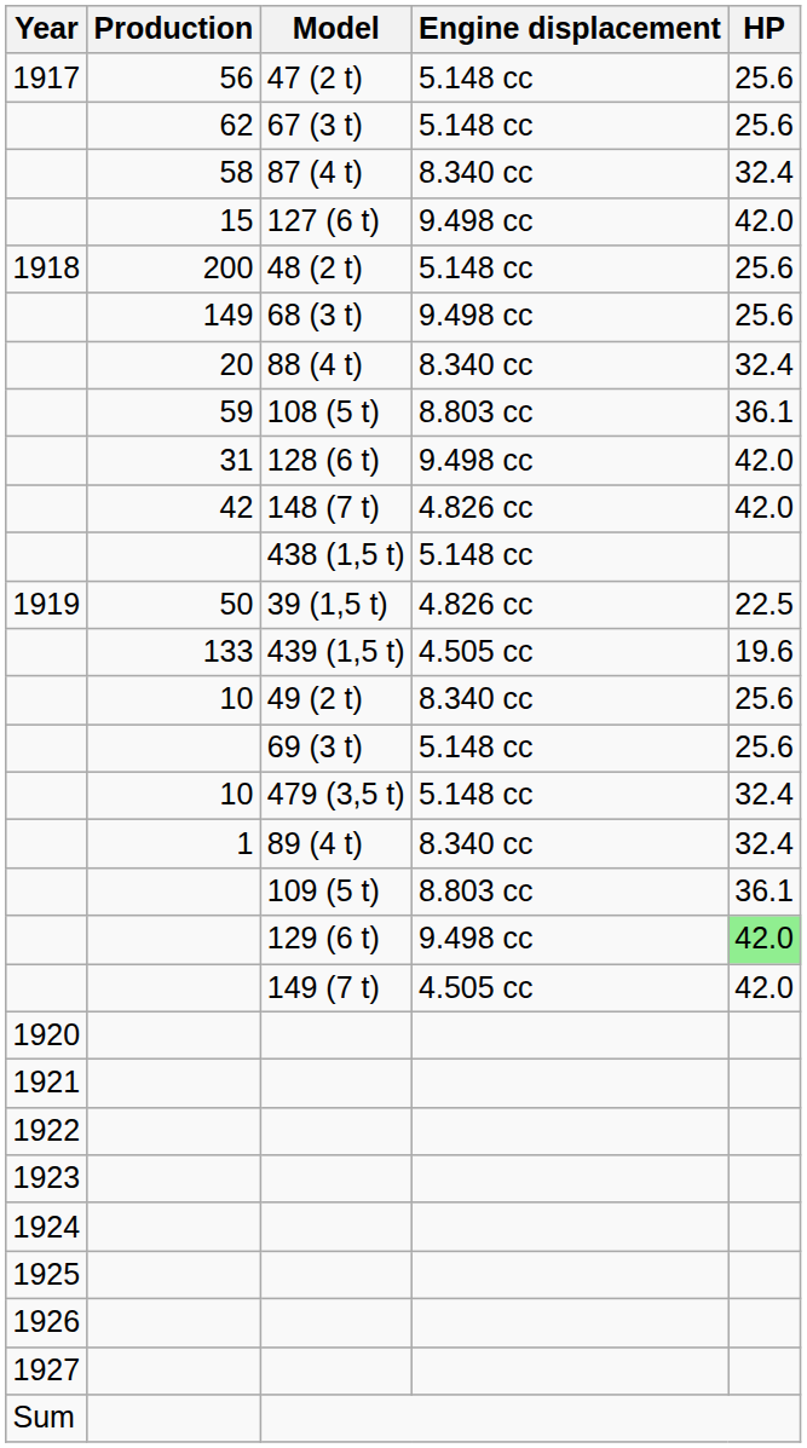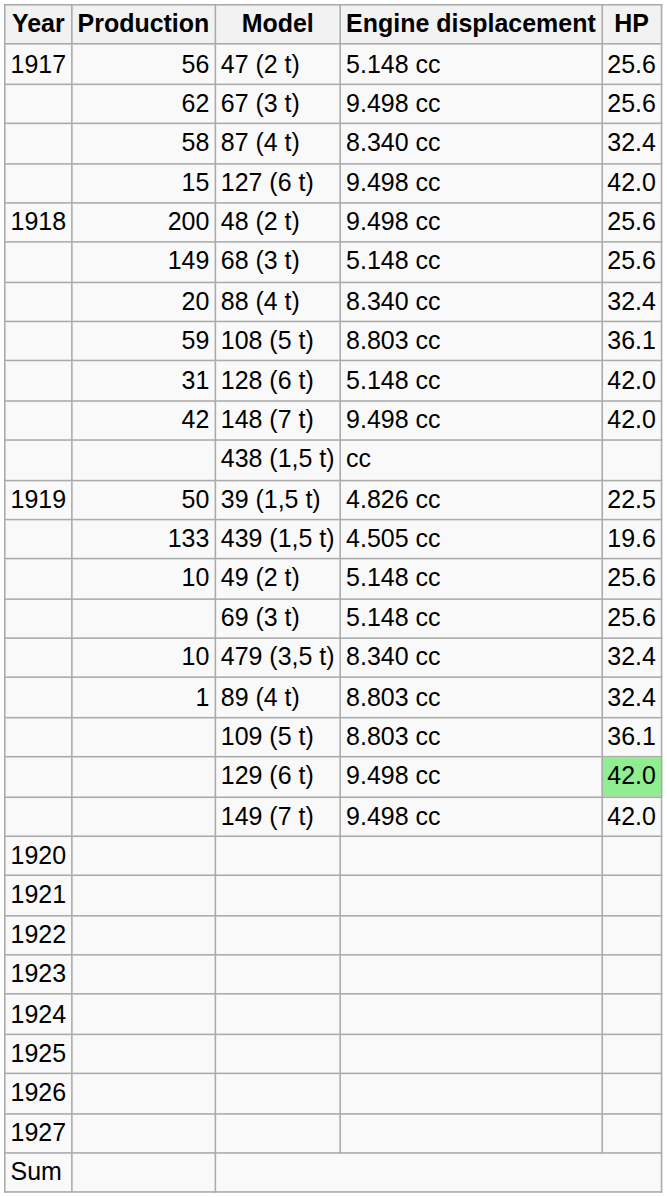67 (3 t) | Engine displacement: 5.148 cc -> 9.498 cc
48 (2 t) | Engine displacement: 5.148 cc -> 9.498 cc
68 (3 t) | Engine displacement: 9.498 cc -> 5.148 cc
128 (6 t) | Engine displacement: 9.498 cc -> 5.148 cc
148 (7 t) | Engine displacement: 4.826 cc -> 9.498 cc
438 (1,5 t) | Engine displacement: 5.148 cc -> cc
49 (2 t) | Engine displacement: 8.340 cc -> 5.148 cc
479 (3,5 t) | Engine displacement: 5.148 cc -> 8.340 cc
89 (4 t) | Engine displacement: 8.340 cc -> 8.803 cc
149 (7 t) | Engine displacement: 4.505 cc -> 9.498 cc
